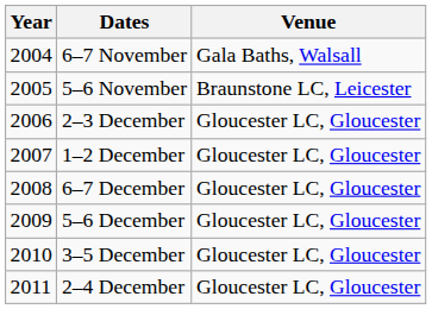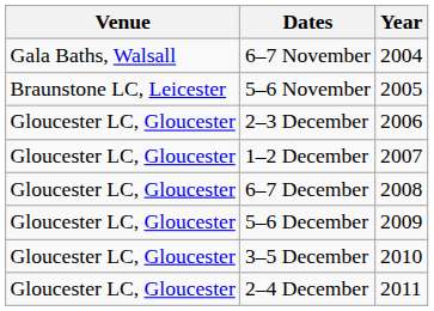columns swapped: Year <-> Venue
